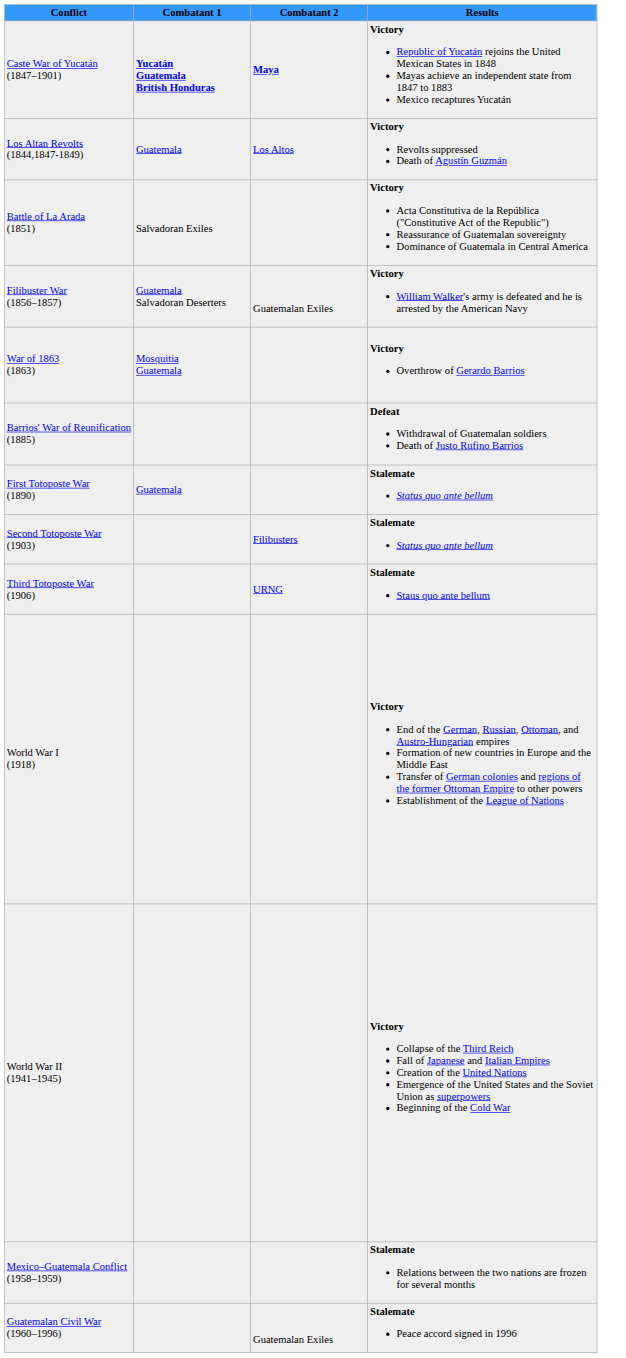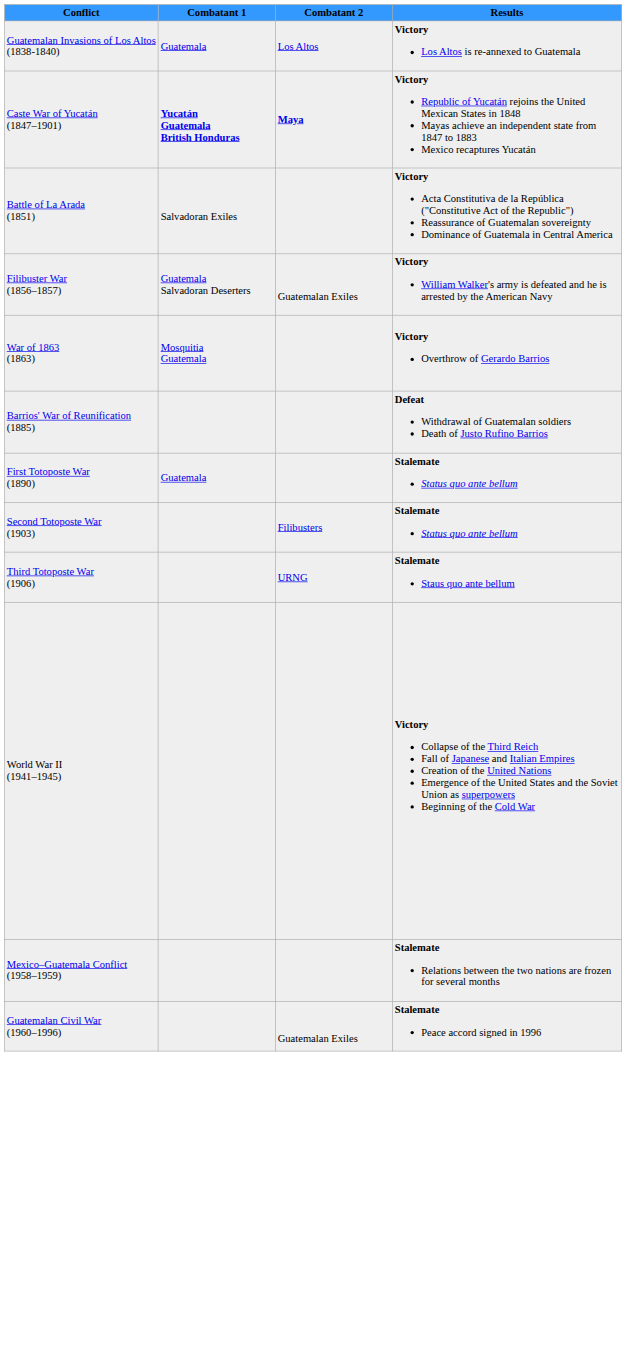+ row: Guatemalan Invasions of Los Altos (1838-1840) | Guatemala | Los Altos | Victory Los Altos is re-annexed to Guatemala
- row: Los Altan Revolts (1844,1847-1849) | Guatemala | Los Altos | Victory Revolts suppressed Death of Agustín Guzmán
- row: World War I (1918) | Victory End of the German, Russian, Ottoman, and Austro-Hungarian empires Formation of new countries in Europe and the Middle East Transfer of German colonies and regions of the former Ottoman Empire to other powers Establishment of the League of Nations
